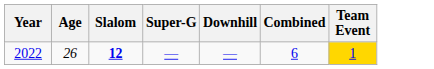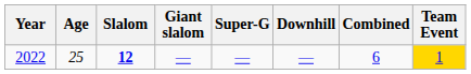+ column: Giant slalom | —
2022 | Age: 26 -> 25
